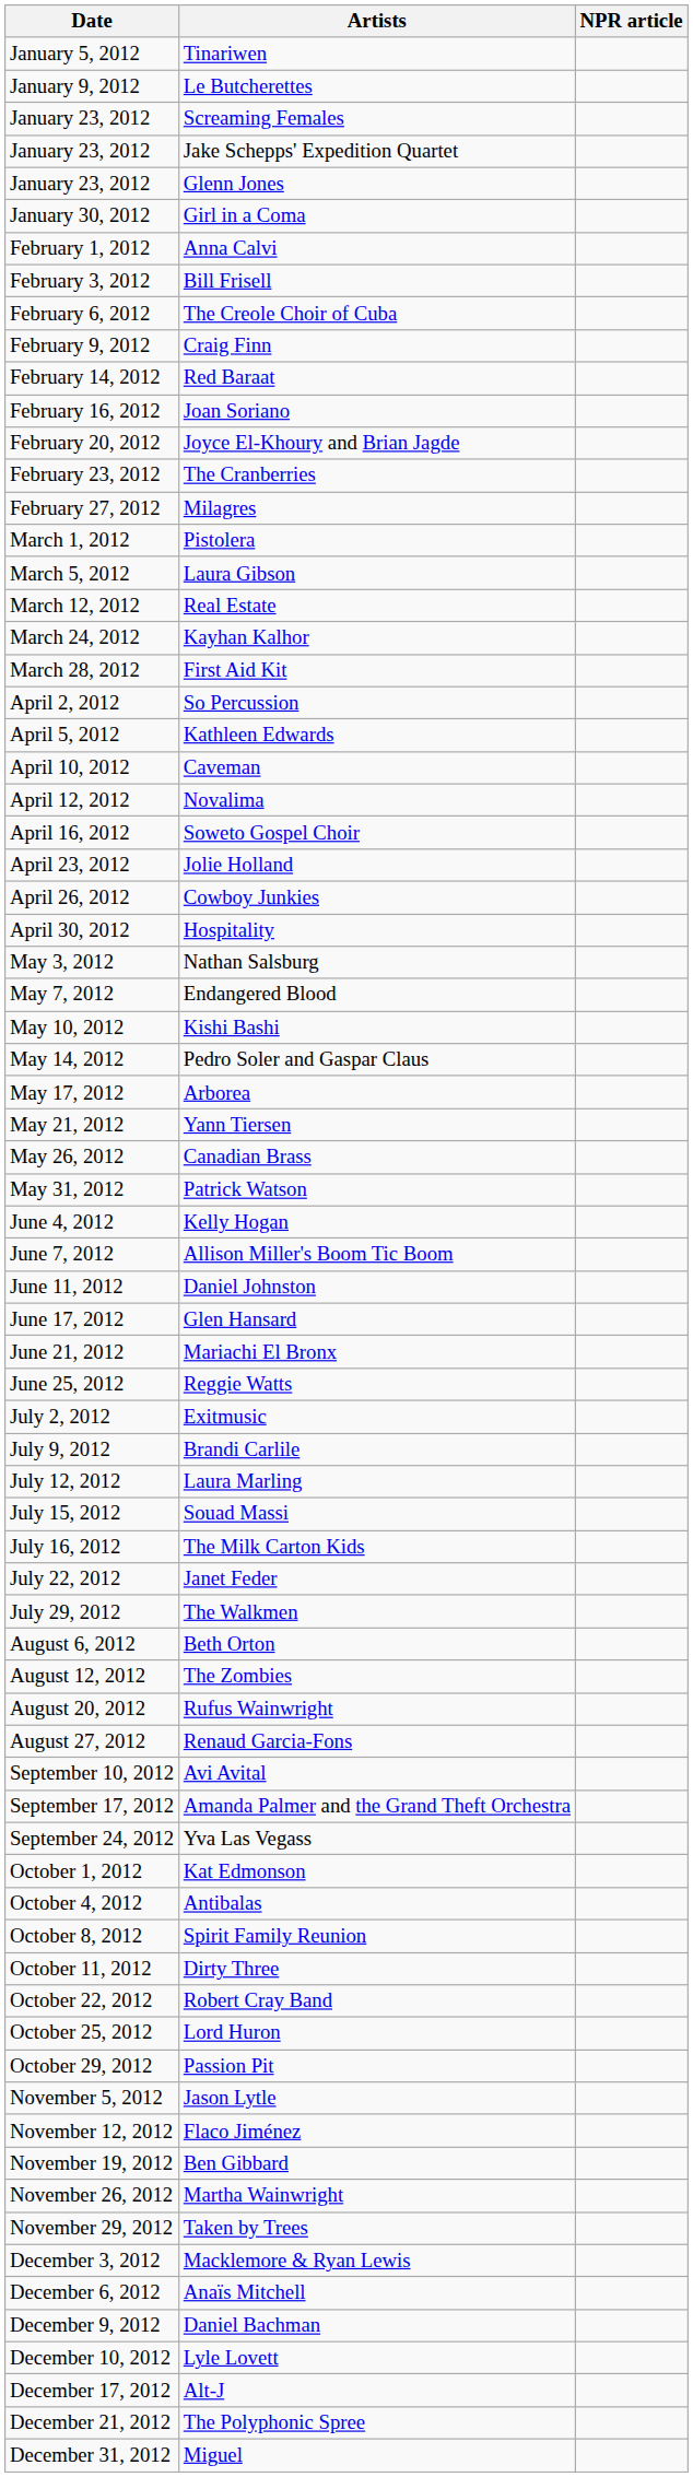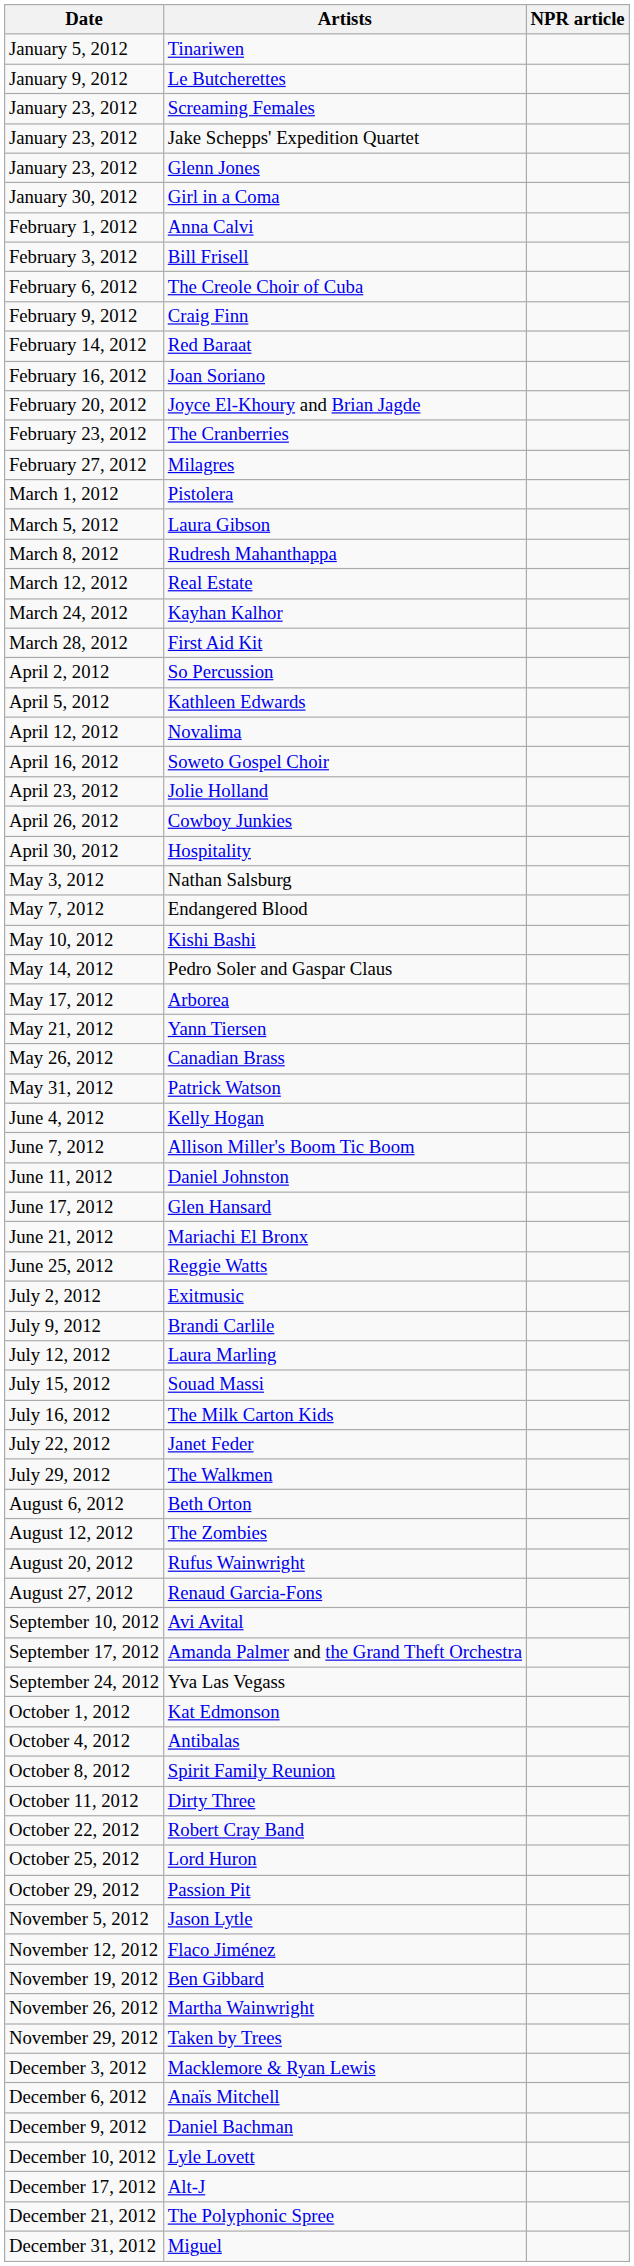+ row: March 8, 2012 | Rudresh Mahanthappa
- row: April 10, 2012 | Caveman
